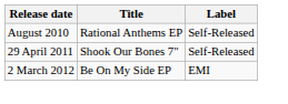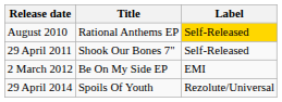August 2010 | Label: no background -> gold background
+ row: 29 April 2014 | Spoils Of Youth | Rezolute/Universal
